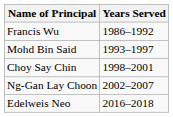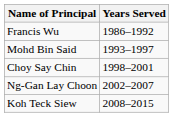+ row: Koh Teck Siew | 2008–2015
- row: Edelweis Neo | 2016–2018
